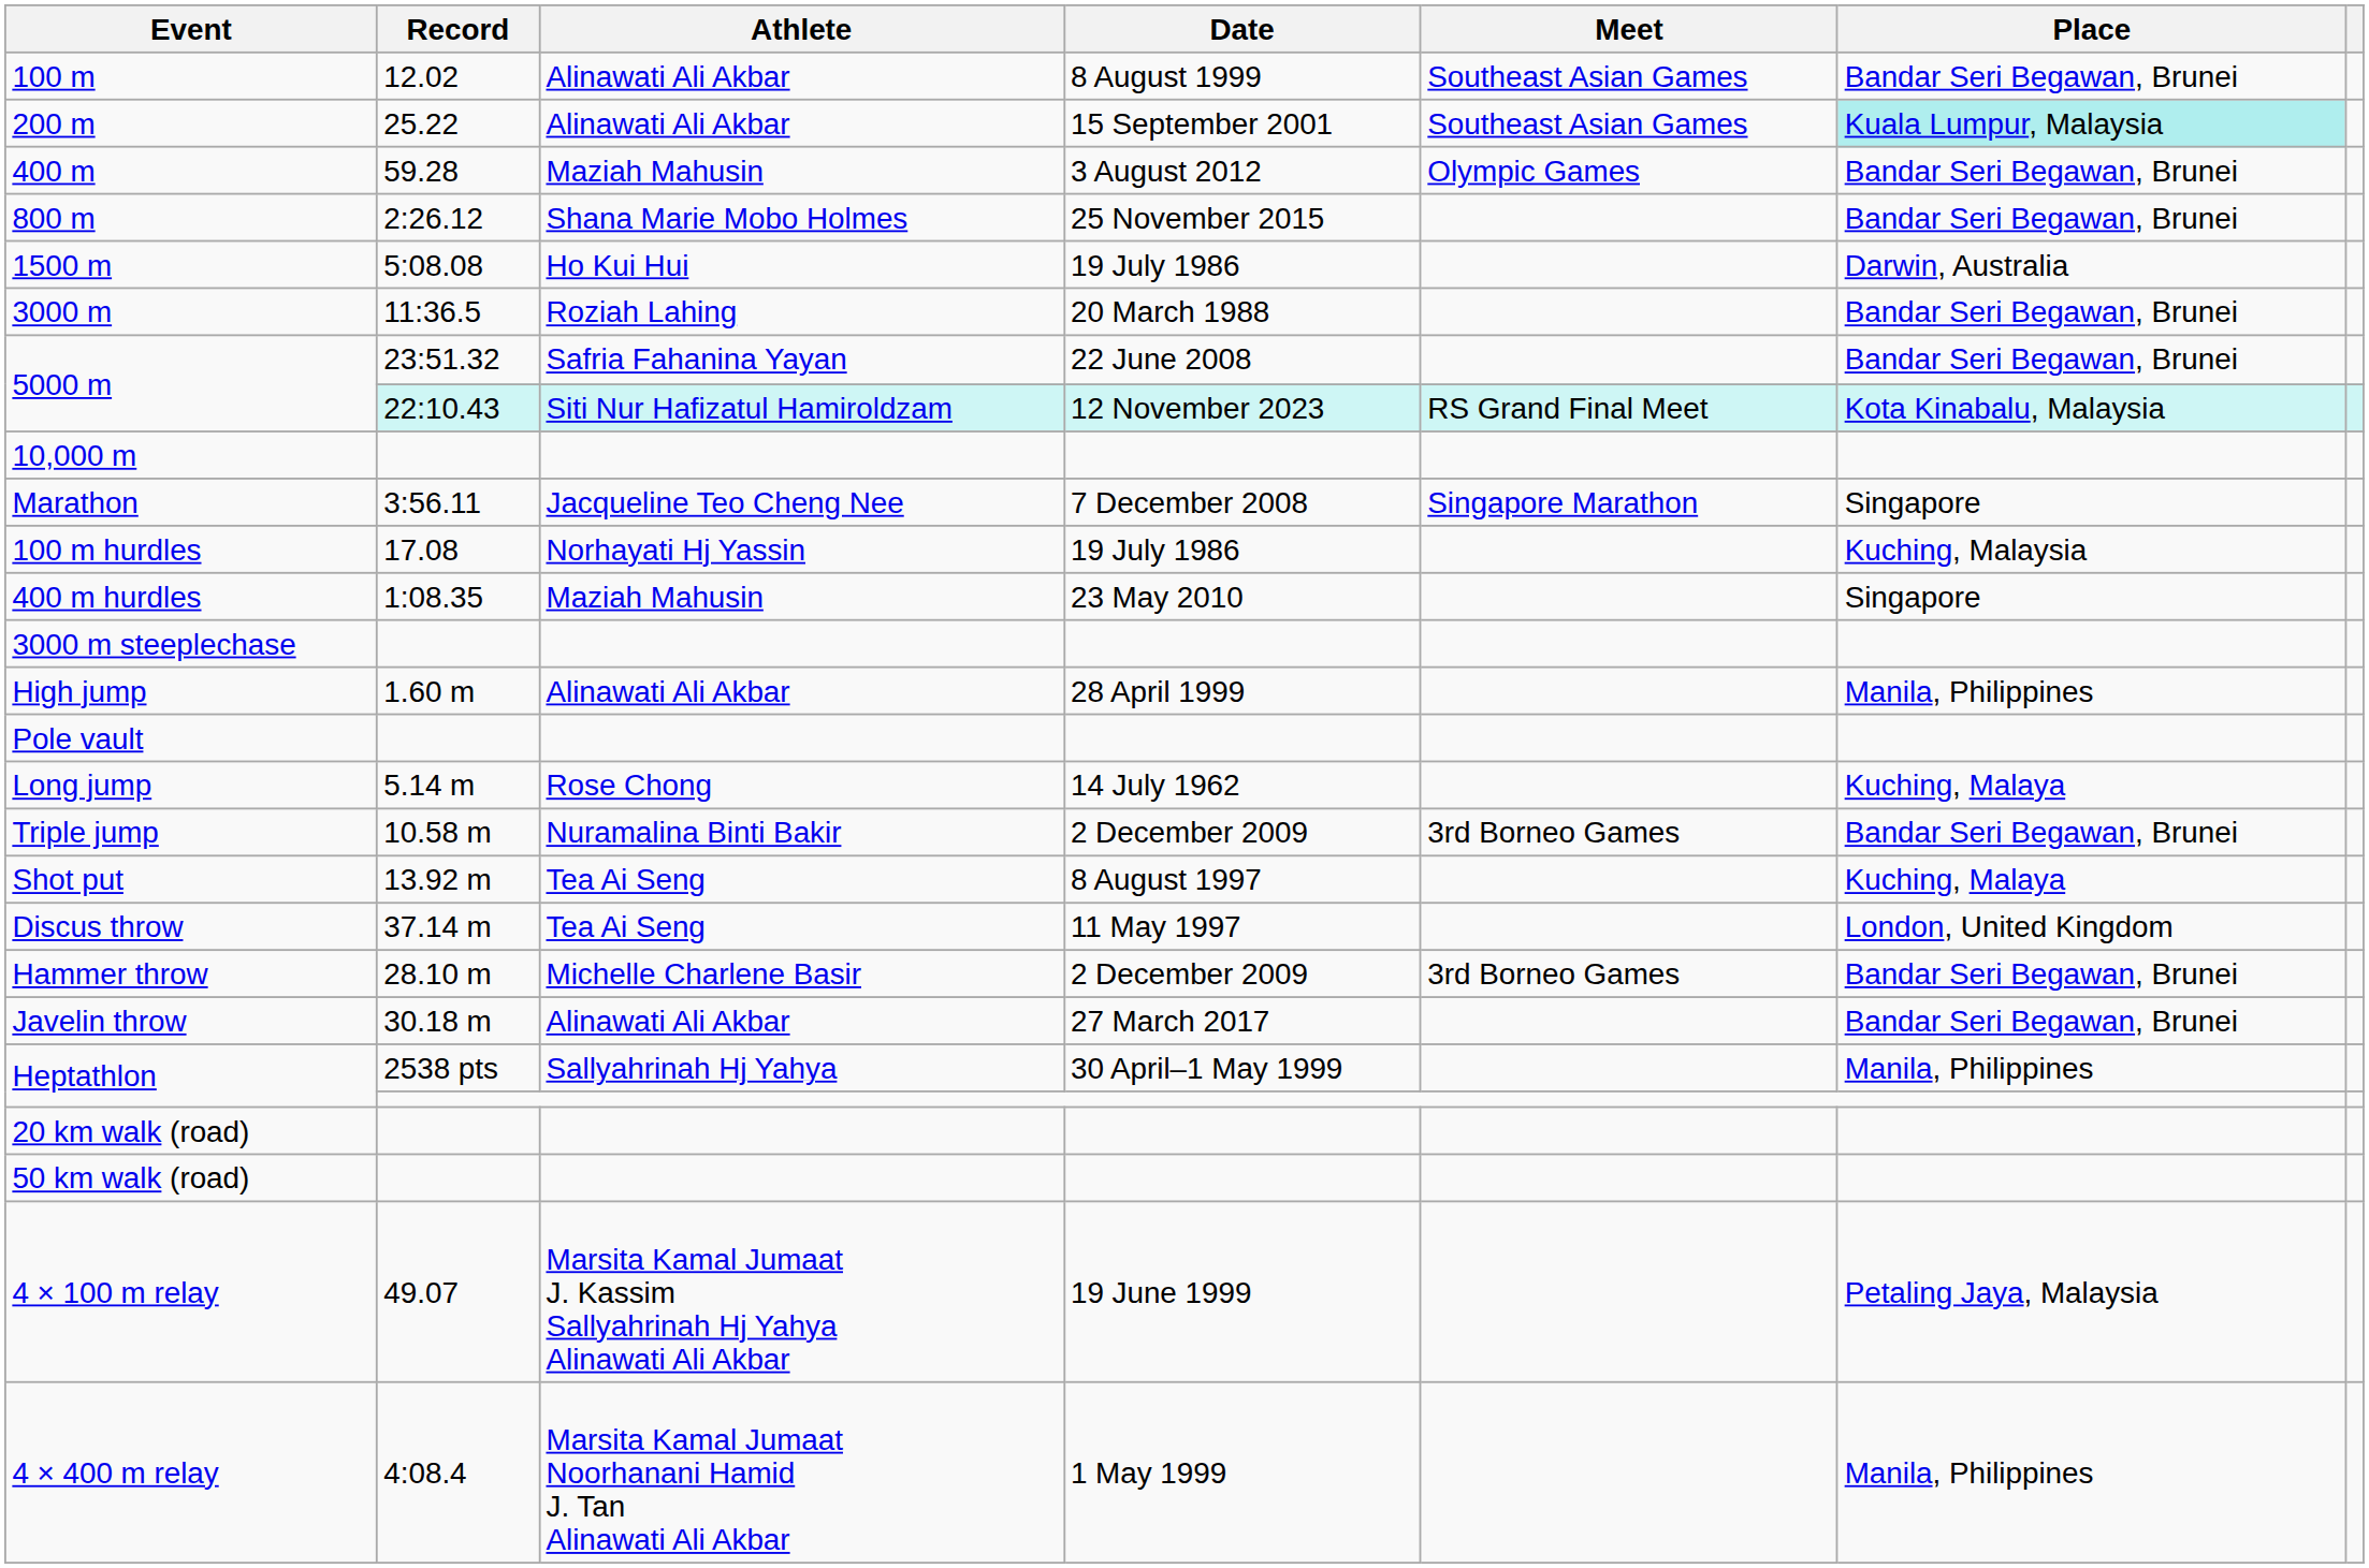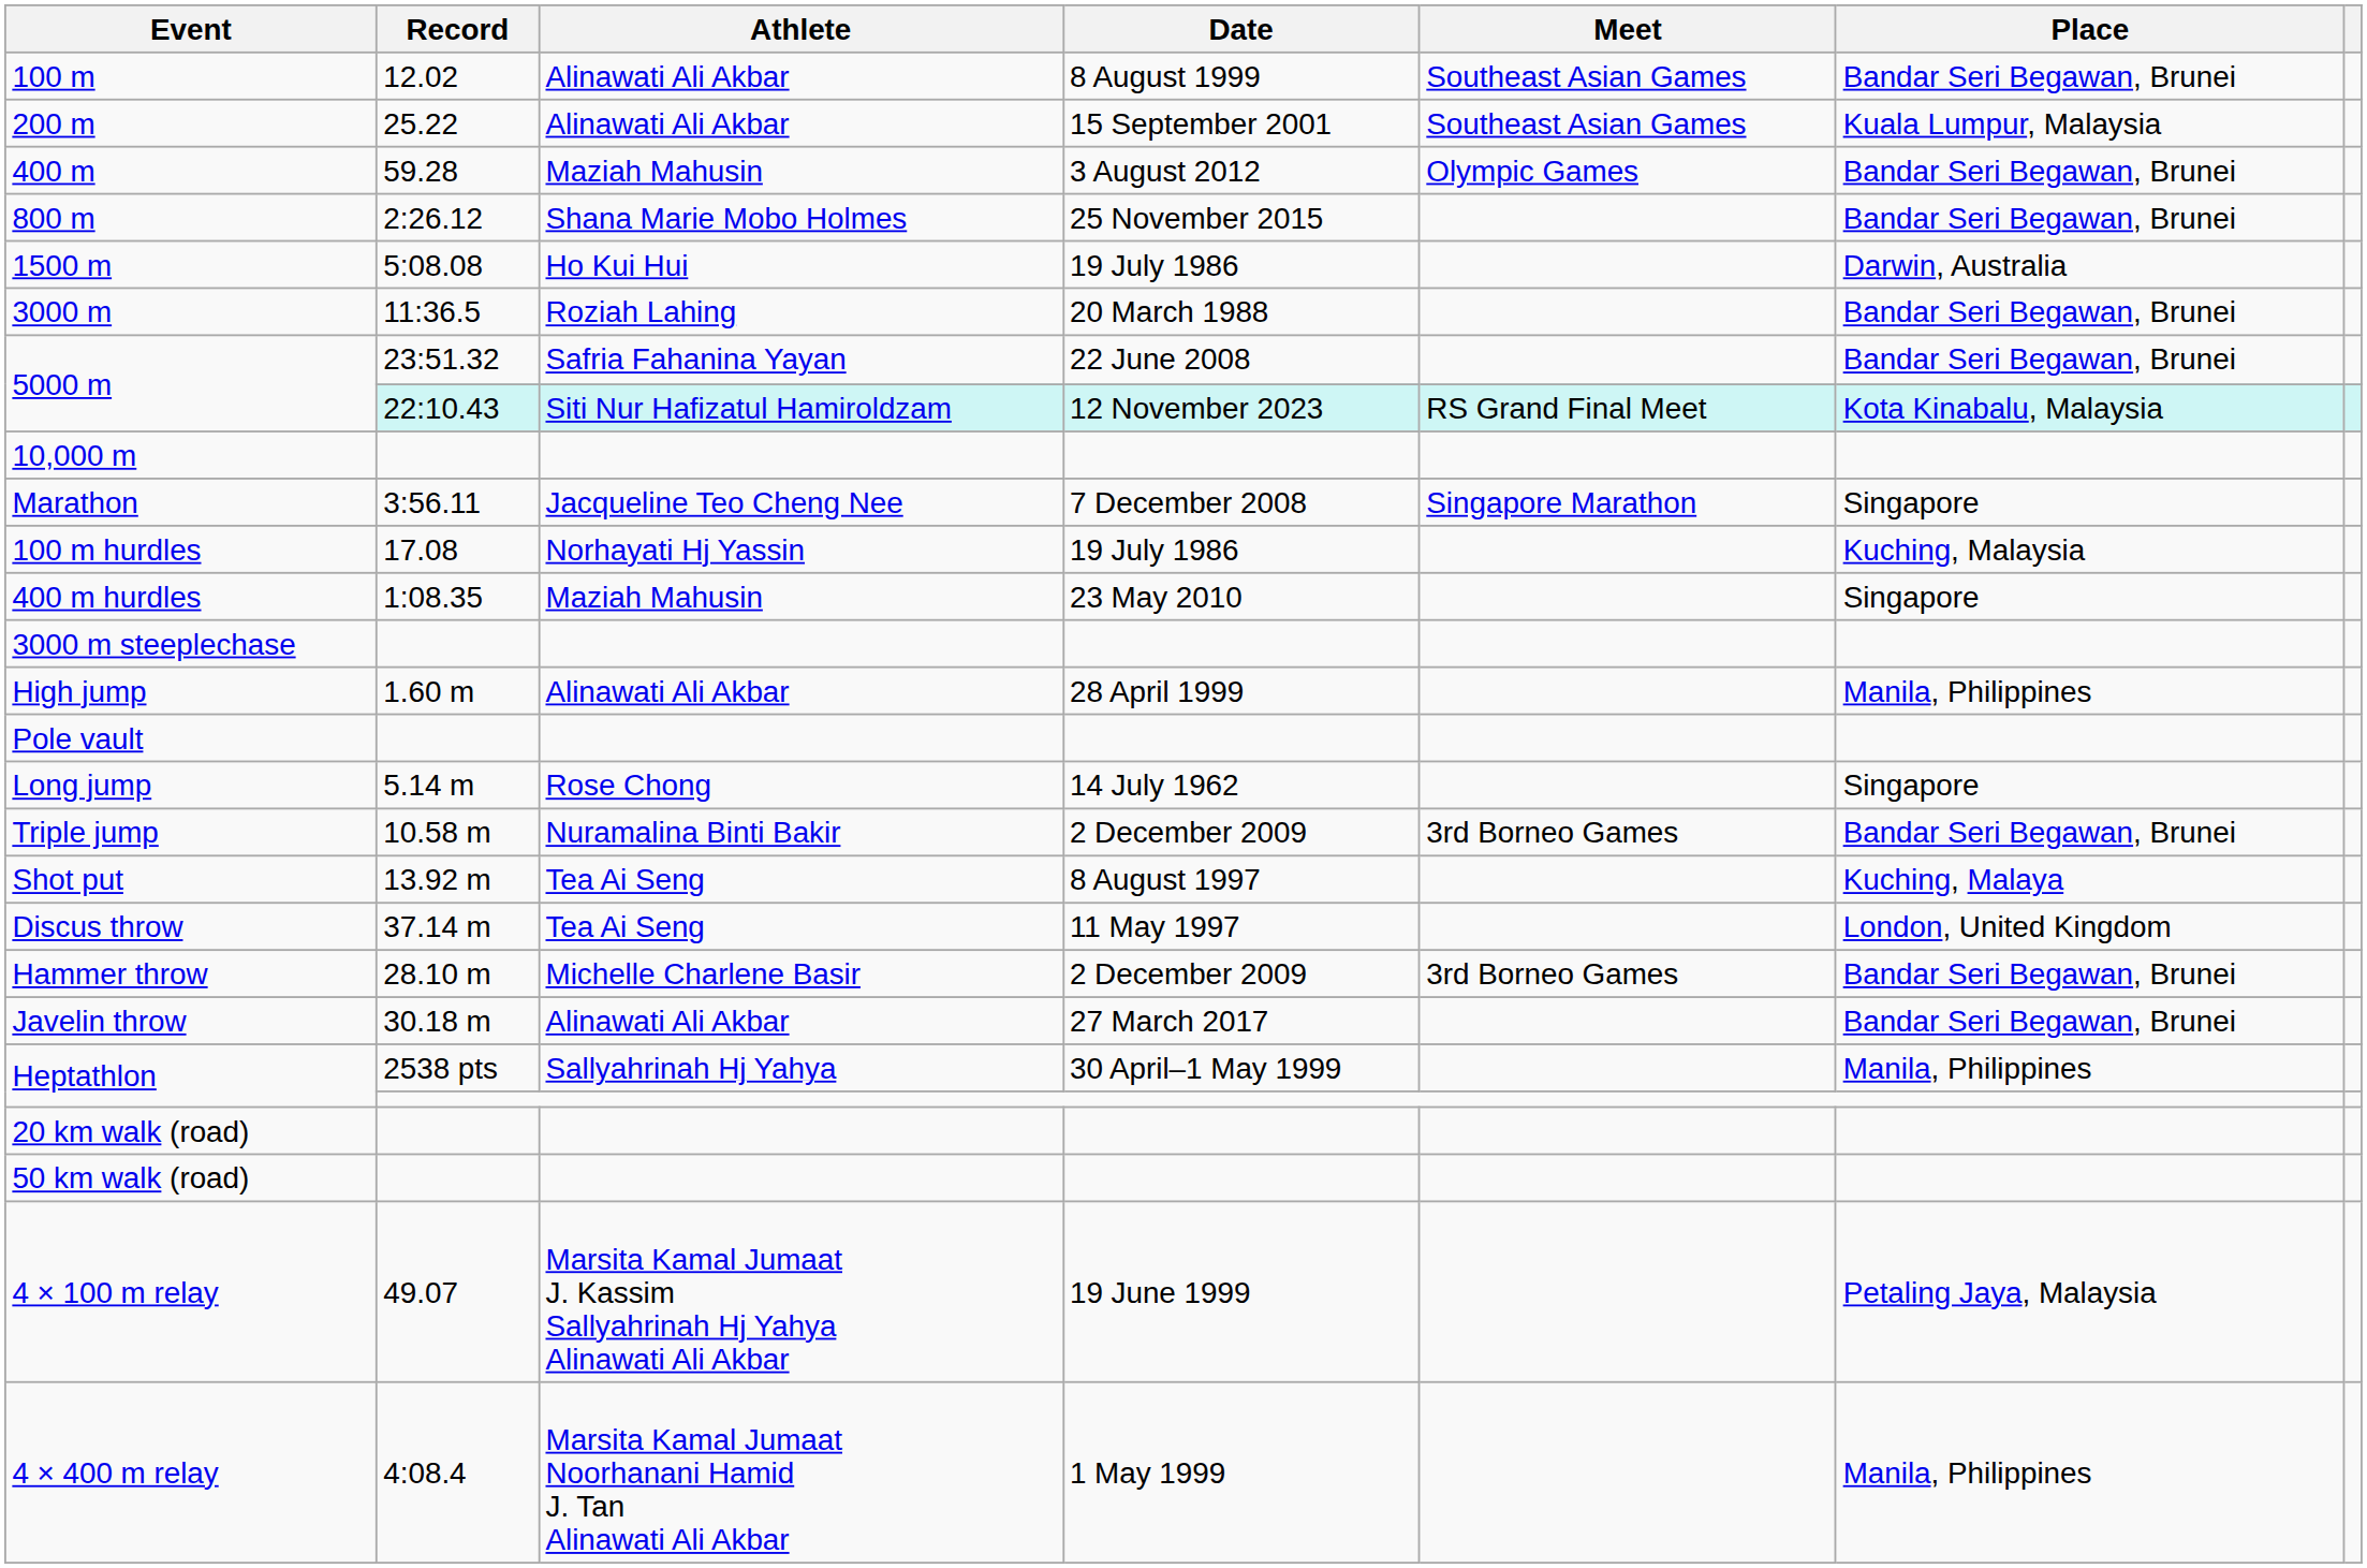200 m | Place: paleturquoise background -> no background
Long jump | Place: Kuching, Malaya -> Singapore
